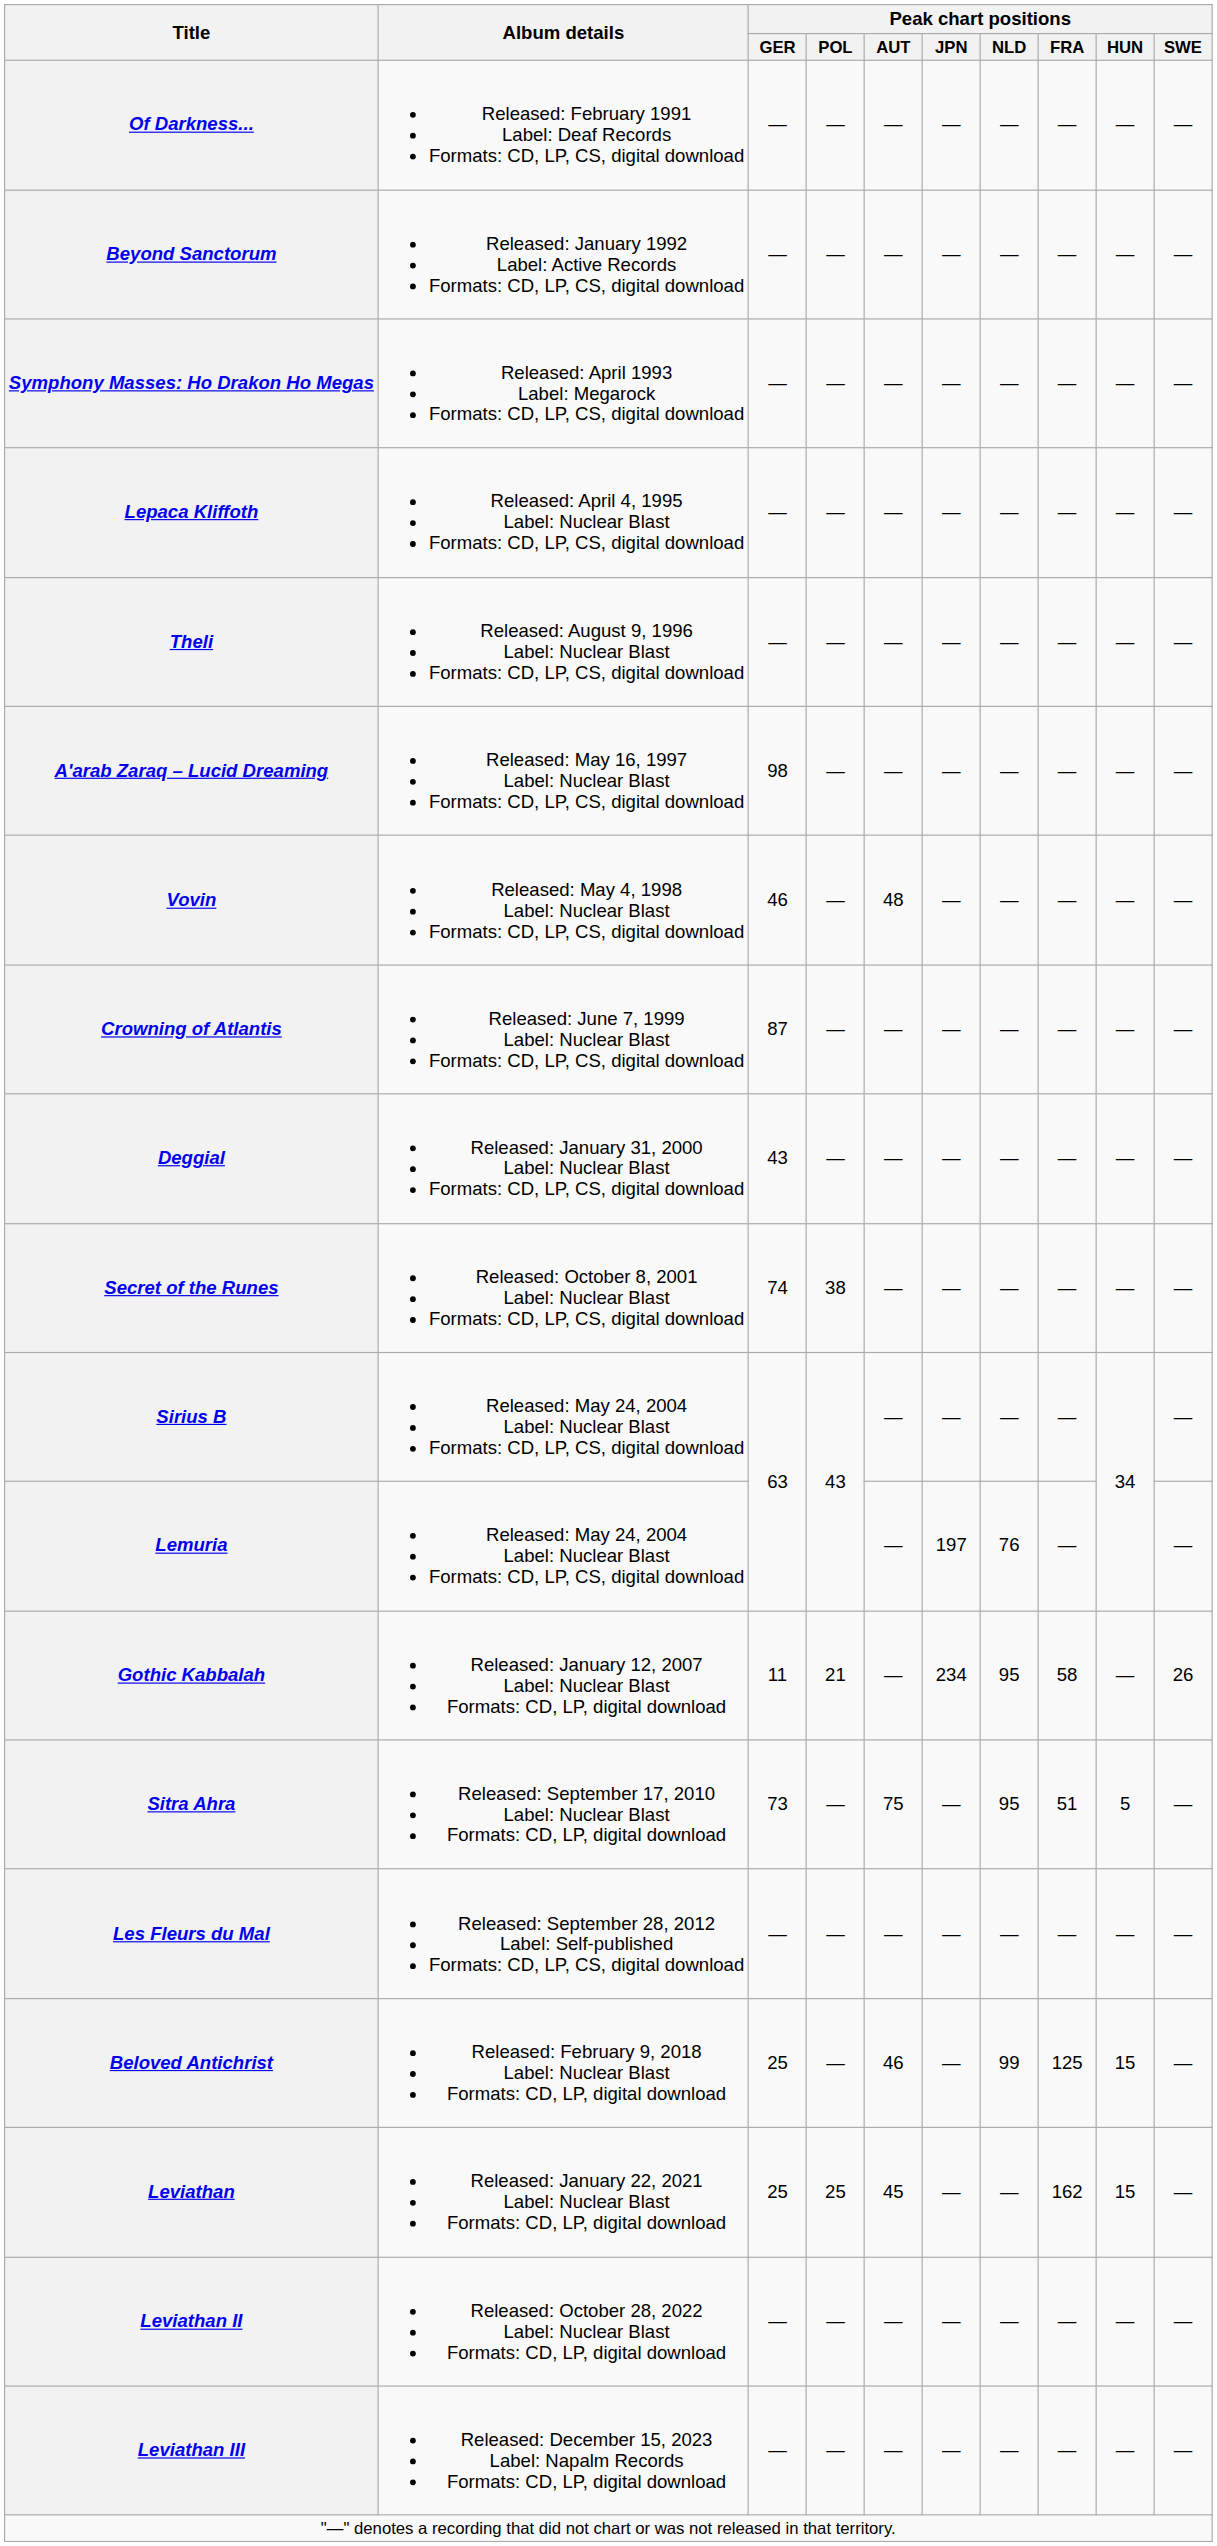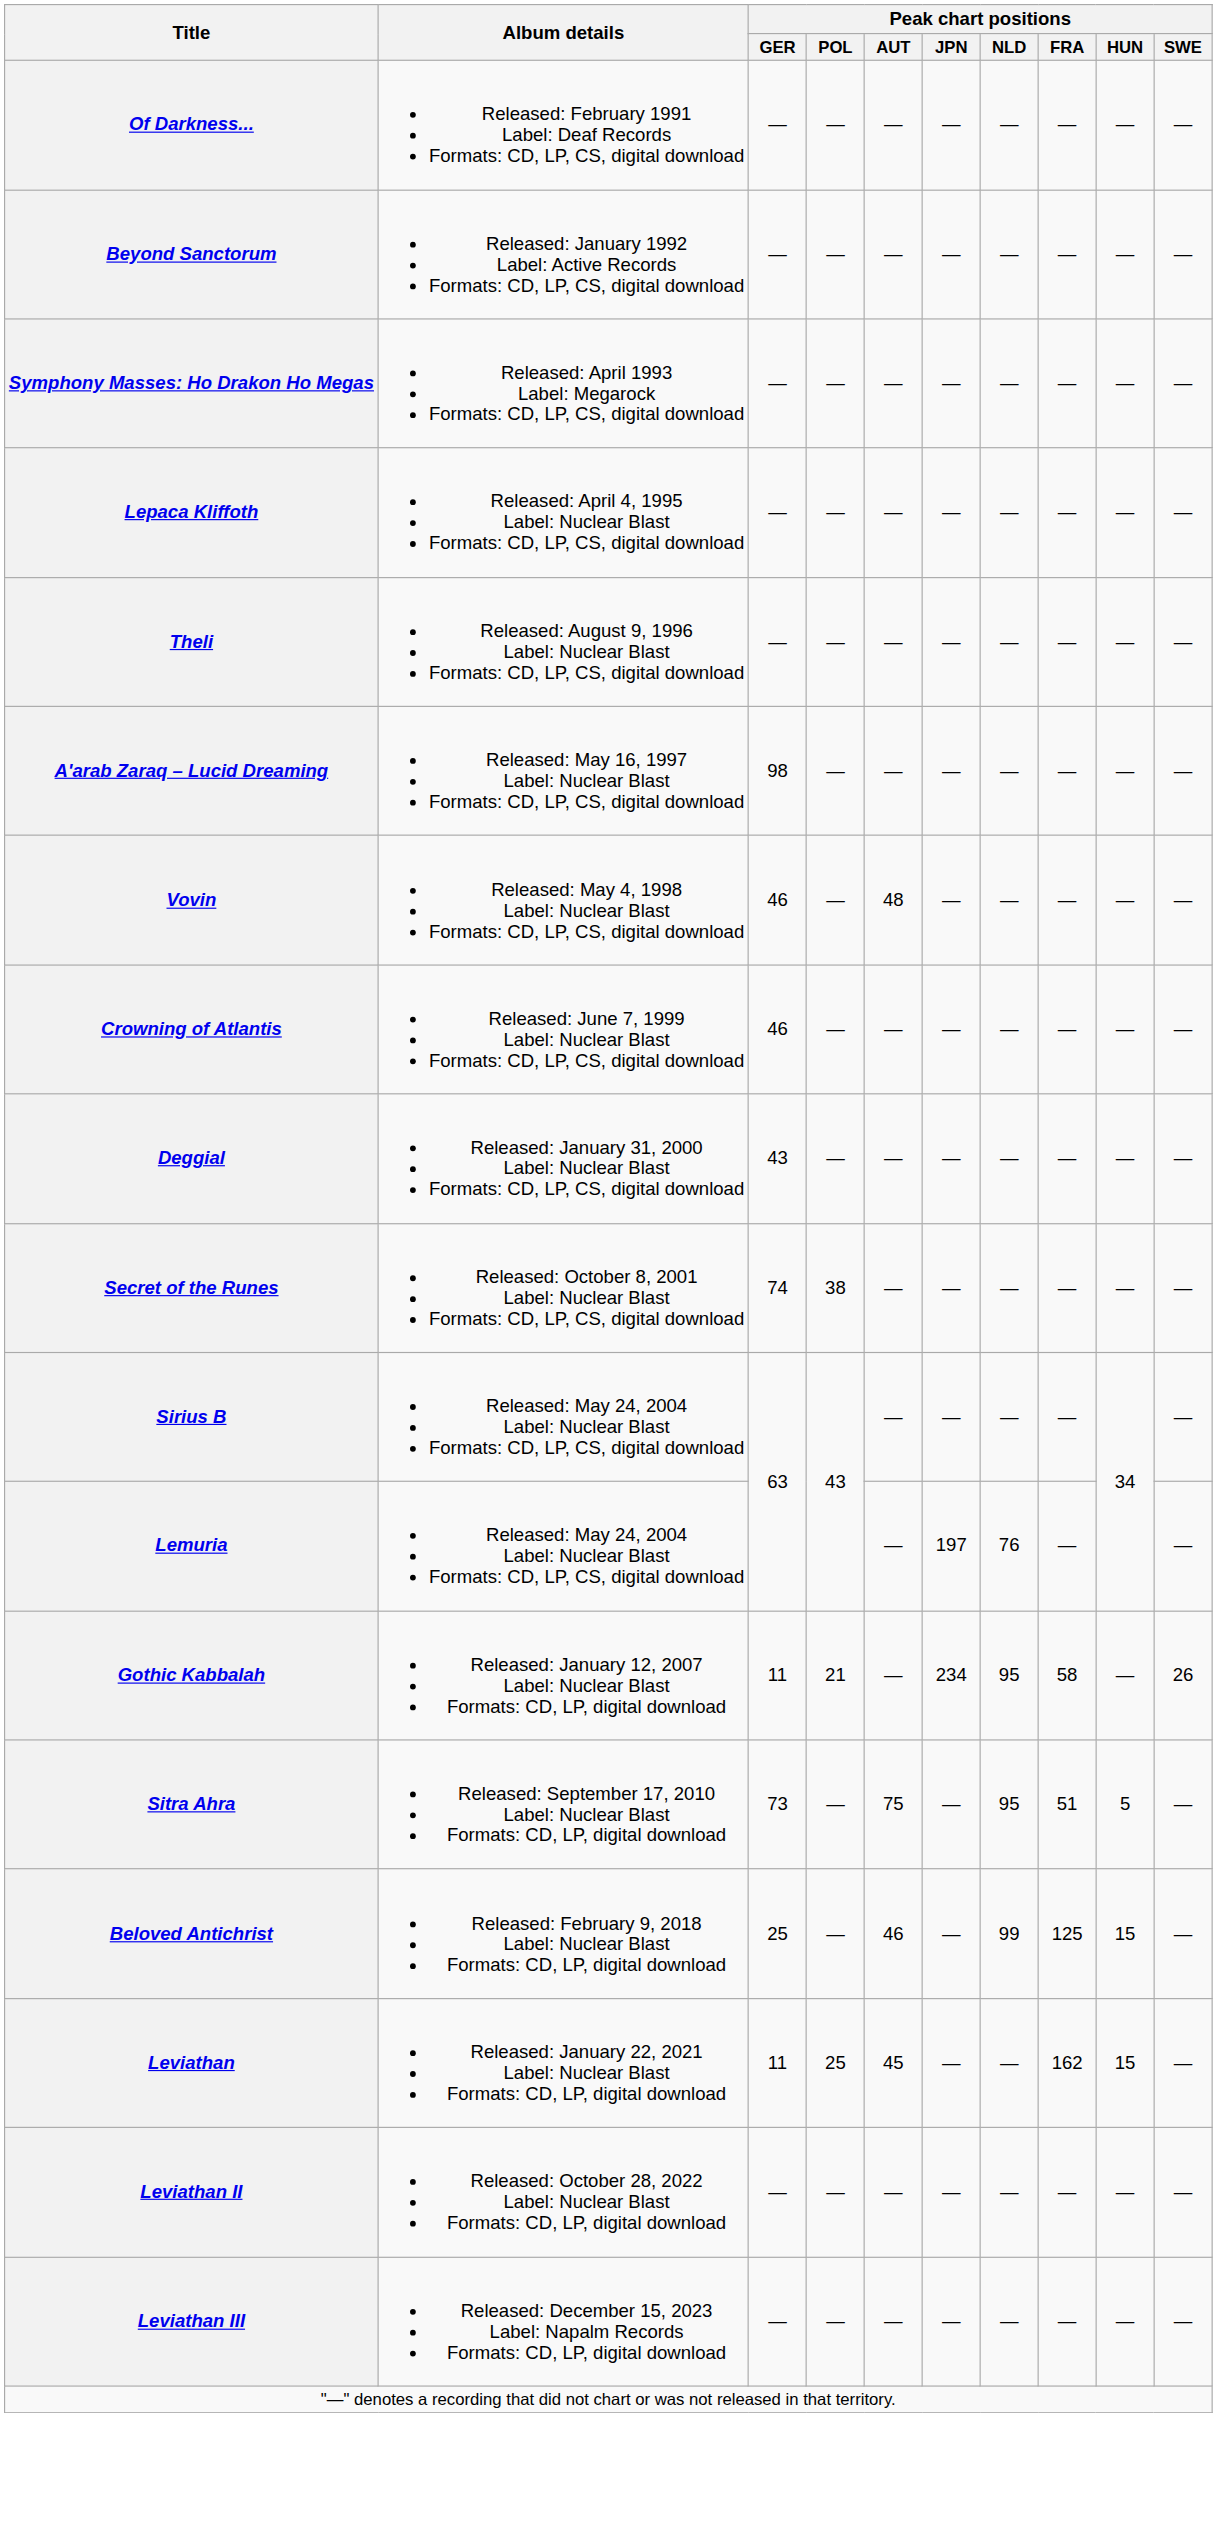Crowning of Atlantis | Peak chart positions / GER: 87 -> 46
- row: Les Fleurs du Mal | Released: September 28, 2012 Label: Self-published Formats: CD, LP, CS, digital download | — | — | — | — | — | — | — | —
Leviathan | Peak chart positions / GER: 25 -> 11
